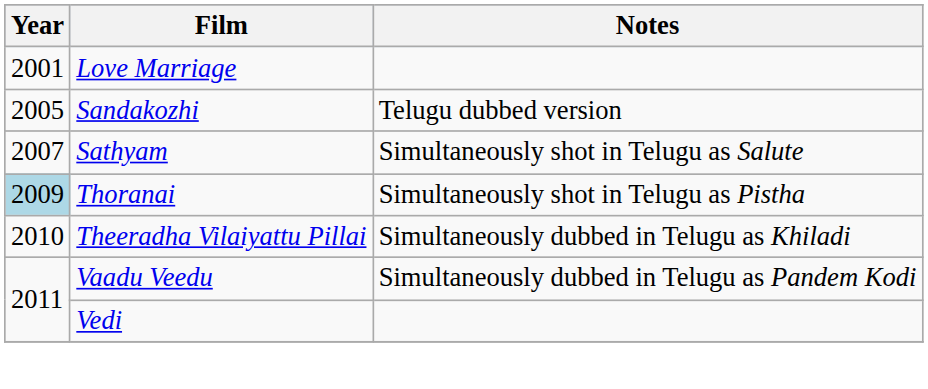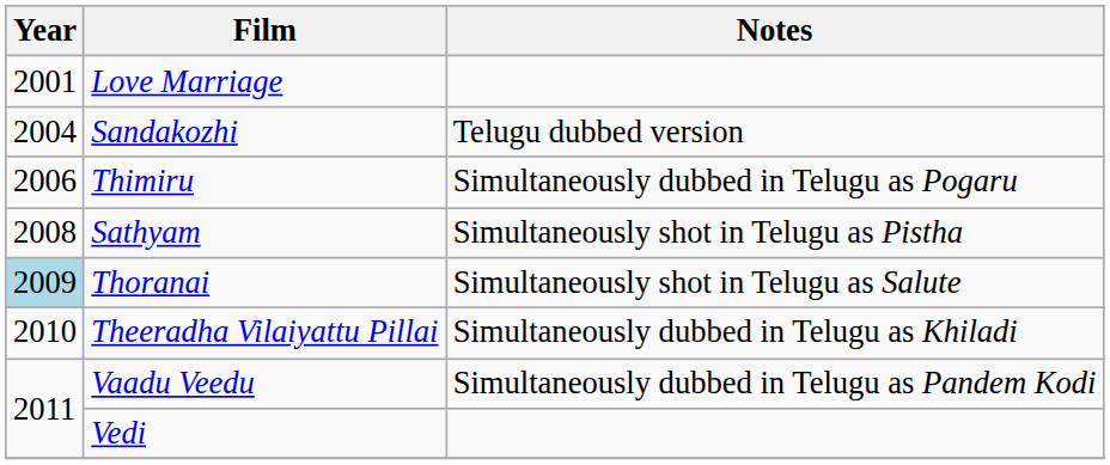Sandakozhi | Year: 2005 -> 2004
+ row: 2006 | Thimiru | Simultaneously dubbed in Telugu as Pogaru
Sathyam | Year: 2007 -> 2008
Sathyam | Notes: Simultaneously shot in Telugu as Salute -> Simultaneously shot in Telugu as Pistha
Thoranai | Notes: Simultaneously shot in Telugu as Pistha -> Simultaneously shot in Telugu as Salute
